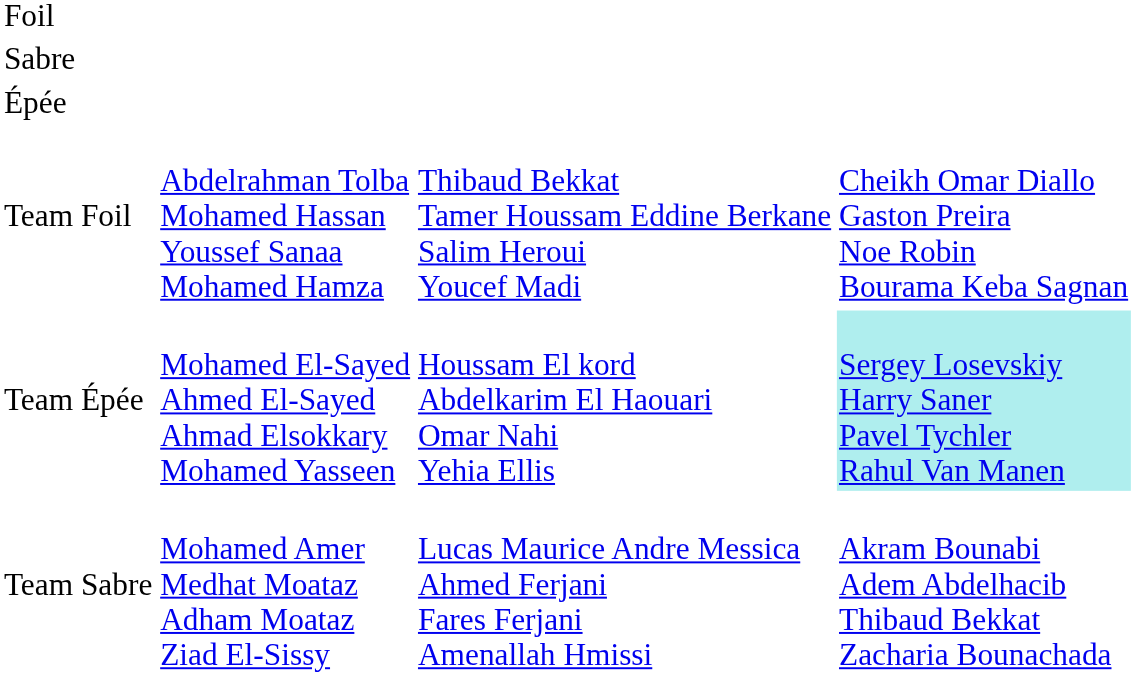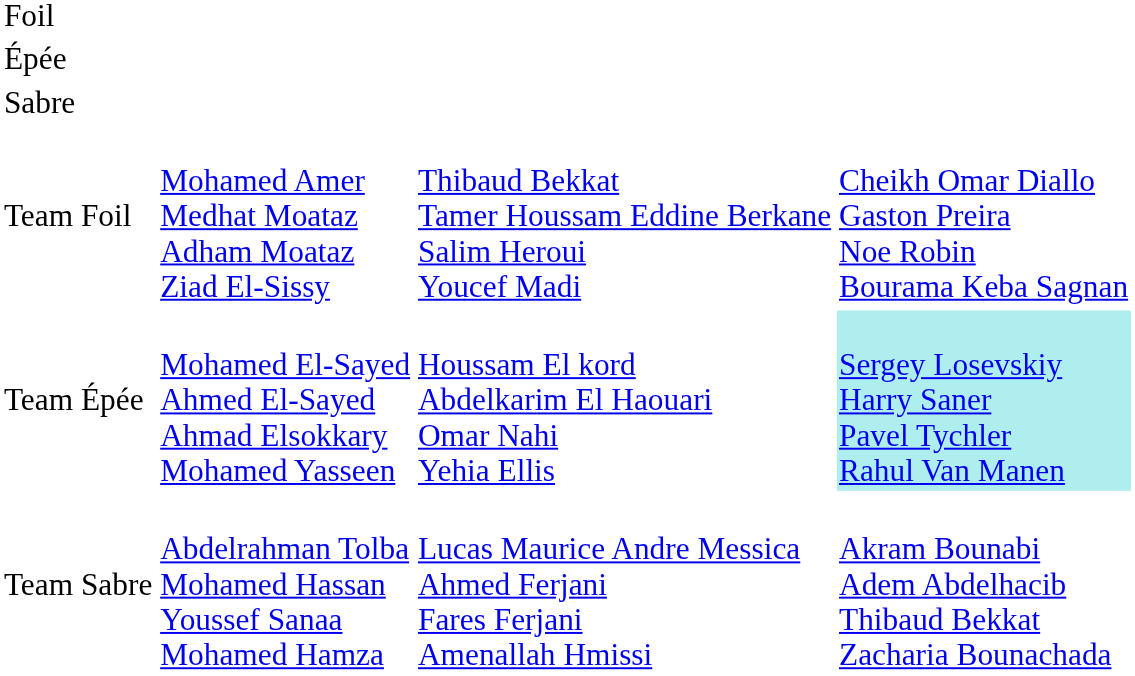rows swapped: Épée <-> Sabre
Team Foil | column 2: Abdelrahman Tolba Mohamed Hassan Youssef Sanaa Mohamed Hamza -> Mohamed Amer Medhat Moataz Adham Moataz Ziad El-Sissy
Team Sabre | column 2: Mohamed Amer Medhat Moataz Adham Moataz Ziad El-Sissy -> Abdelrahman Tolba Mohamed Hassan Youssef Sanaa Mohamed Hamza
